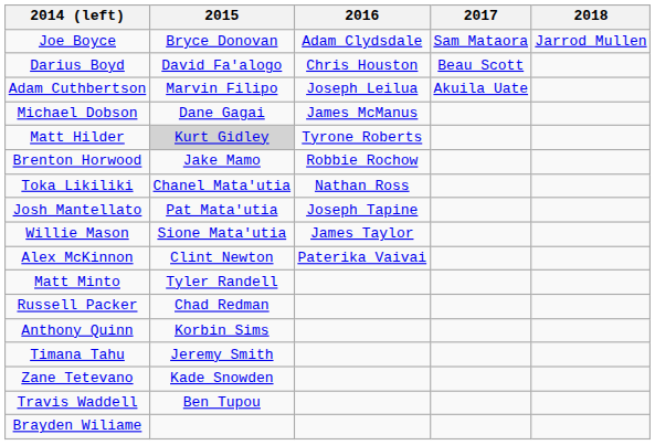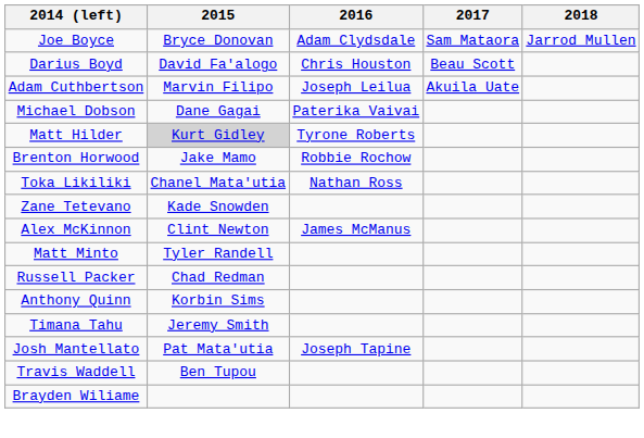Michael Dobson | 2016: James McManus -> Paterika Vaivai
rows swapped: Josh Mantellato <-> Zane Tetevano
- row: Willie Mason | Sione Mata'utia | James Taylor
Alex McKinnon | 2016: Paterika Vaivai -> James McManus
